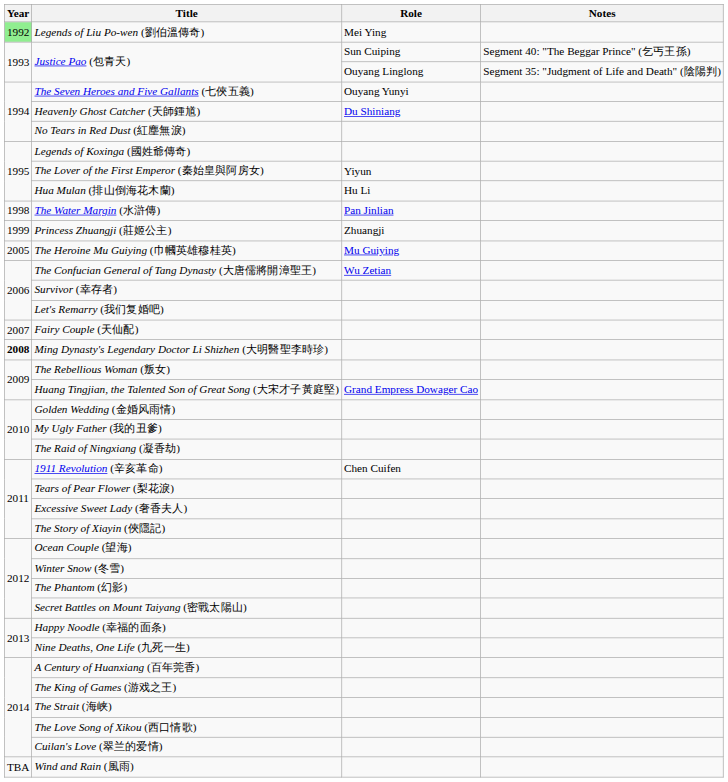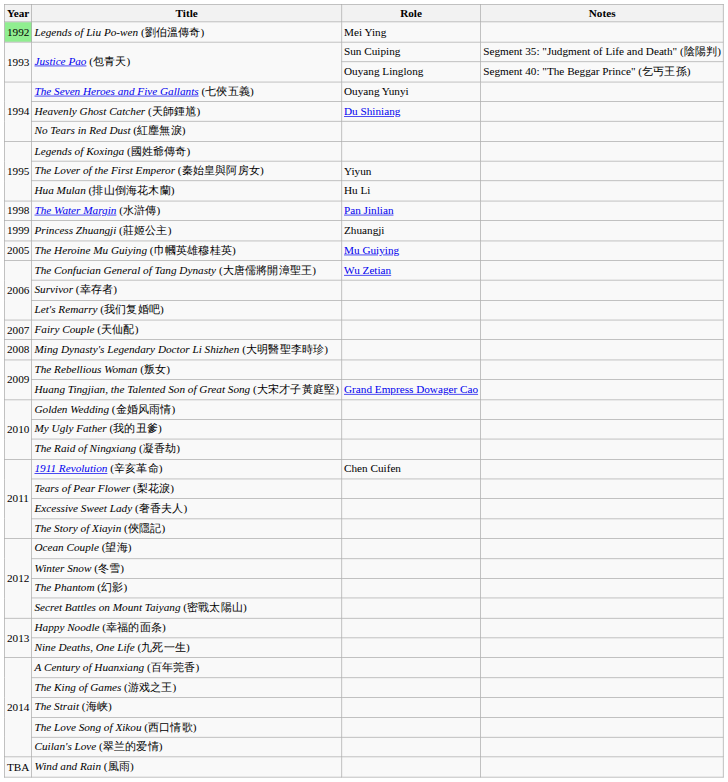Justice Pao (包青天) / Sun Cuiping | Notes: Segment 40: "The Beggar Prince" (乞丐王孫) -> Segment 35: "Judgment of Life and Death" (陰陽判)
Justice Pao (包青天) / Ouyang Linglong | Notes: Segment 35: "Judgment of Life and Death" (陰陽判) -> Segment 40: "The Beggar Prince" (乞丐王孫)
Ming Dynasty's Legendary Doctor Li Shizhen (大明醫聖李時珍) | Year: bold -> normal
